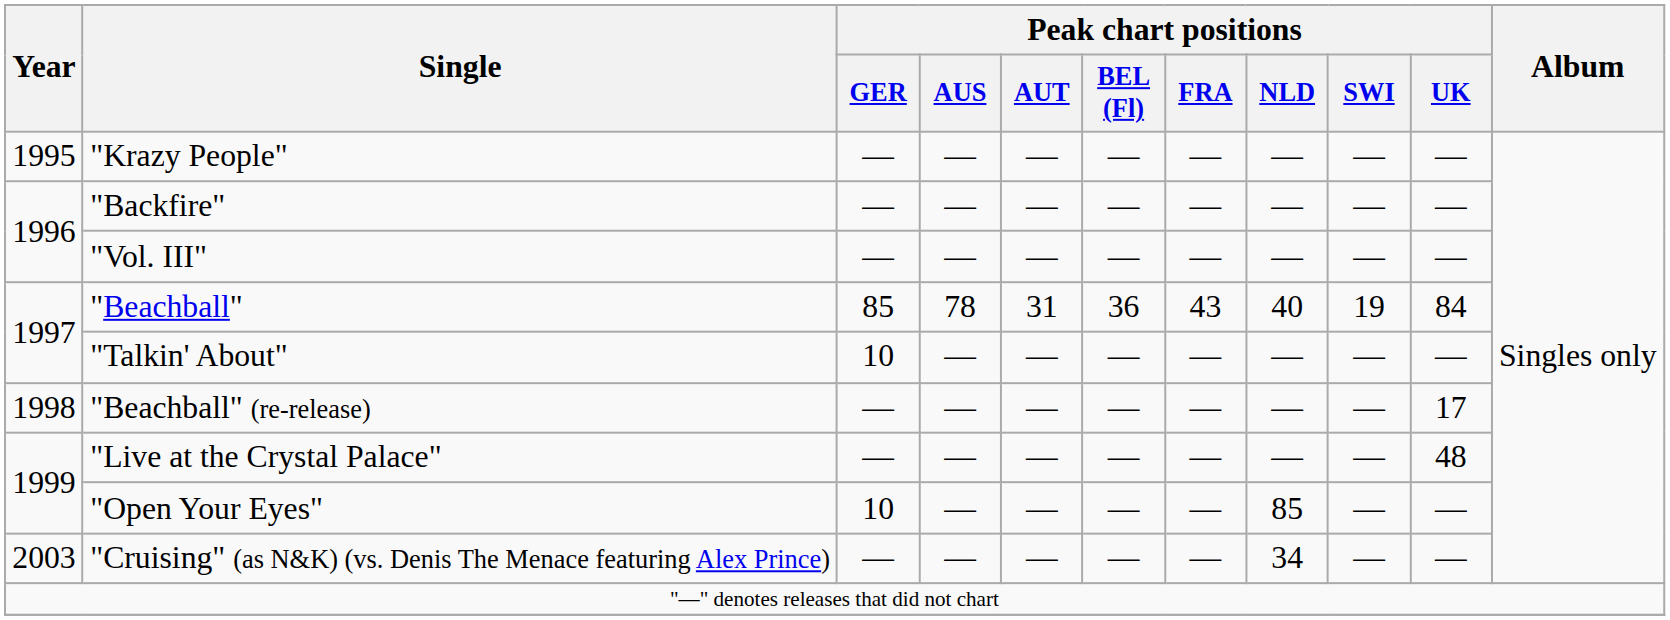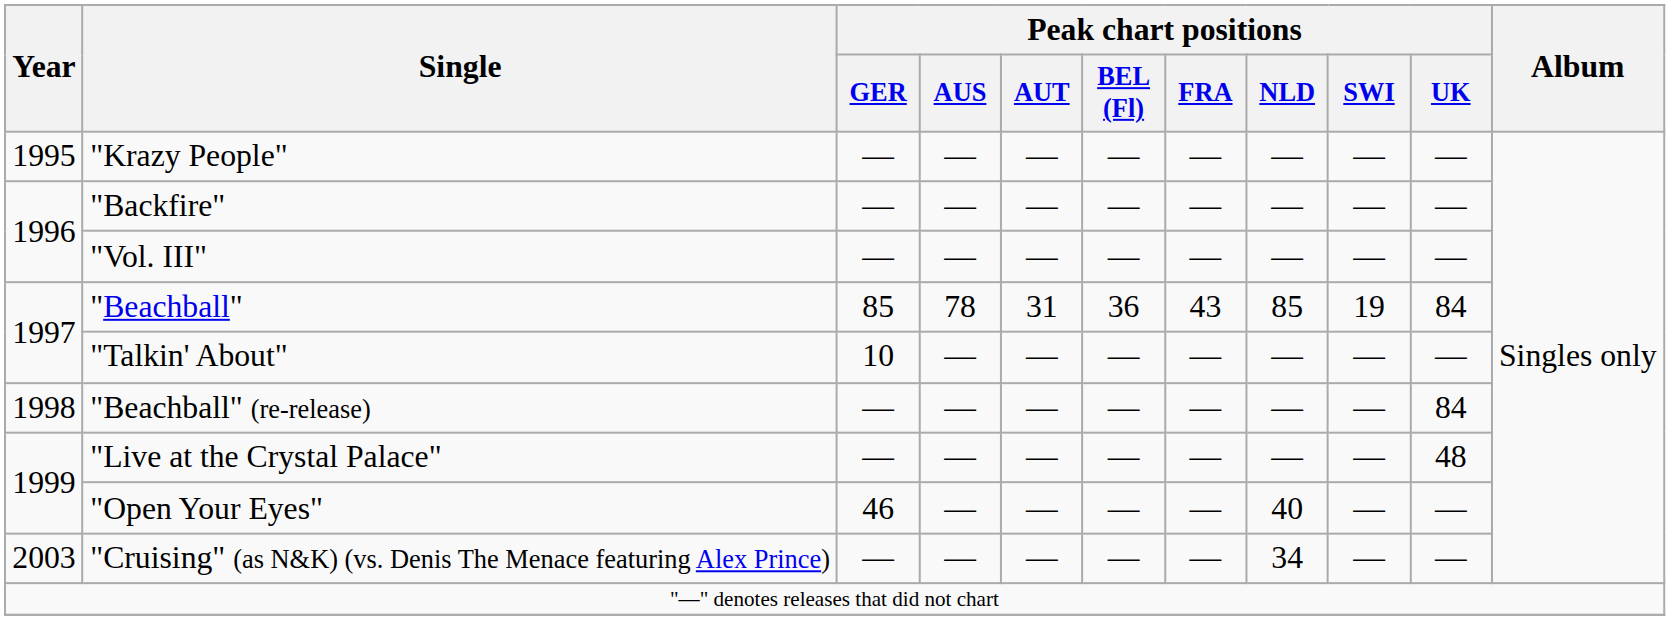"Beachball" | Peak chart positions / NLD: 40 -> 85
"Beachball" (re-release) | Peak chart positions / UK: 17 -> 84
"Open Your Eyes" | Peak chart positions / GER: 10 -> 46
"Open Your Eyes" | Peak chart positions / NLD: 85 -> 40
